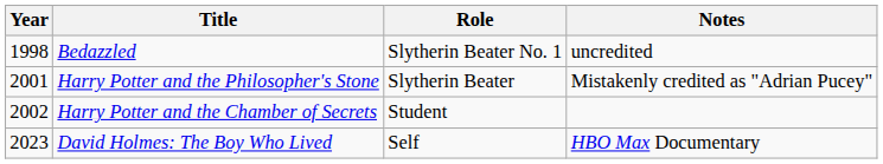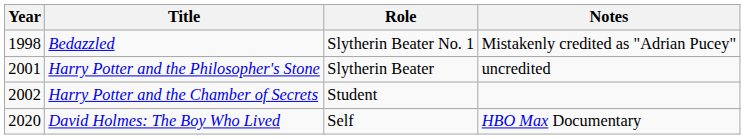Bedazzled | Notes: uncredited -> Mistakenly credited as "Adrian Pucey"
Harry Potter and the Philosopher's Stone | Notes: Mistakenly credited as "Adrian Pucey" -> uncredited
David Holmes: The Boy Who Lived | Year: 2023 -> 2020
